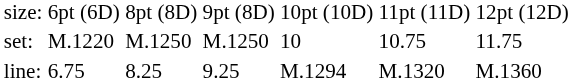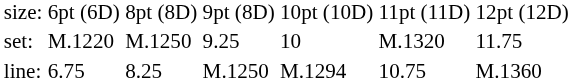set: | column 4: M.1250 -> 9.25
set: | column 6: 10.75 -> M.1320
line: | column 4: 9.25 -> M.1250
line: | column 6: M.1320 -> 10.75
